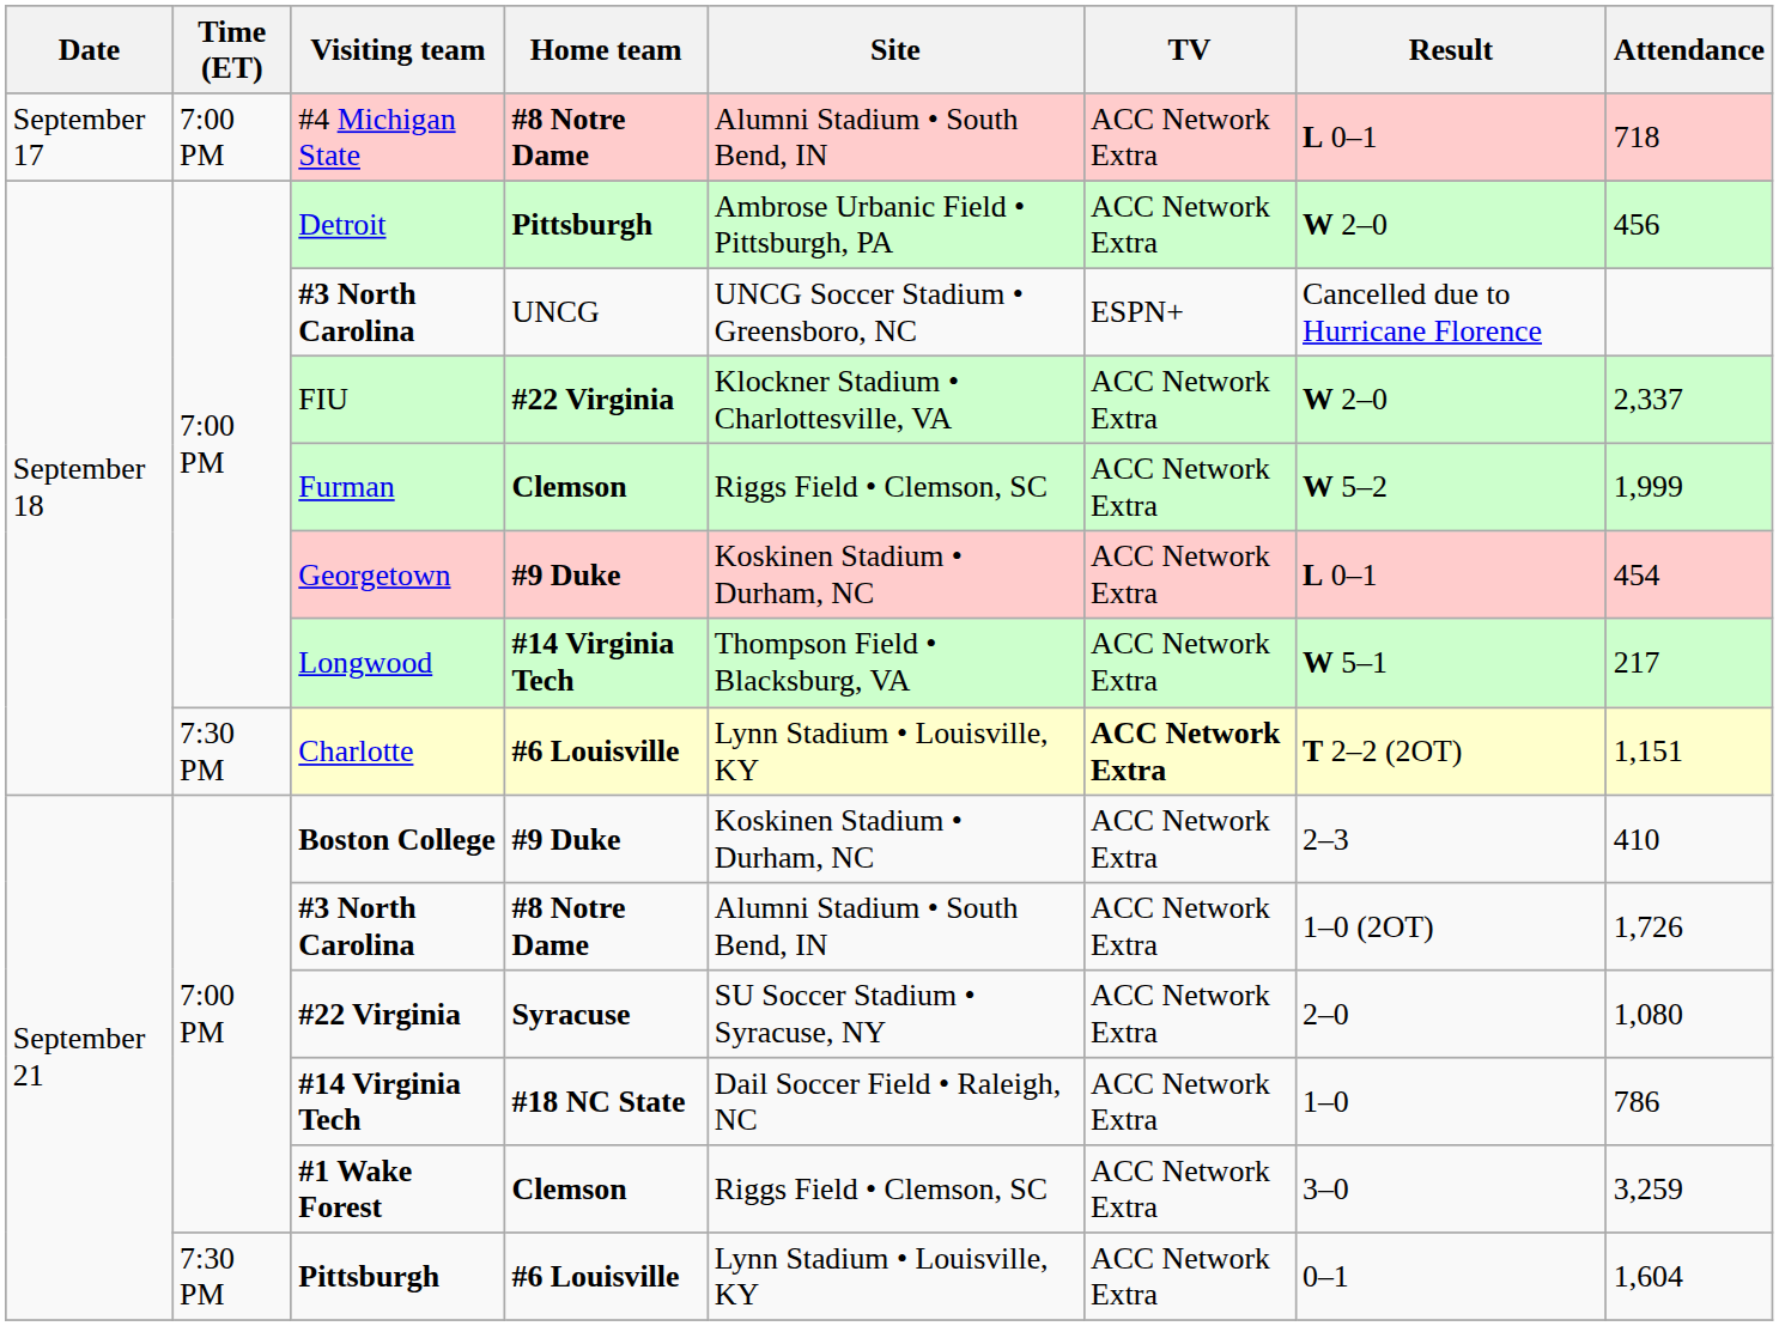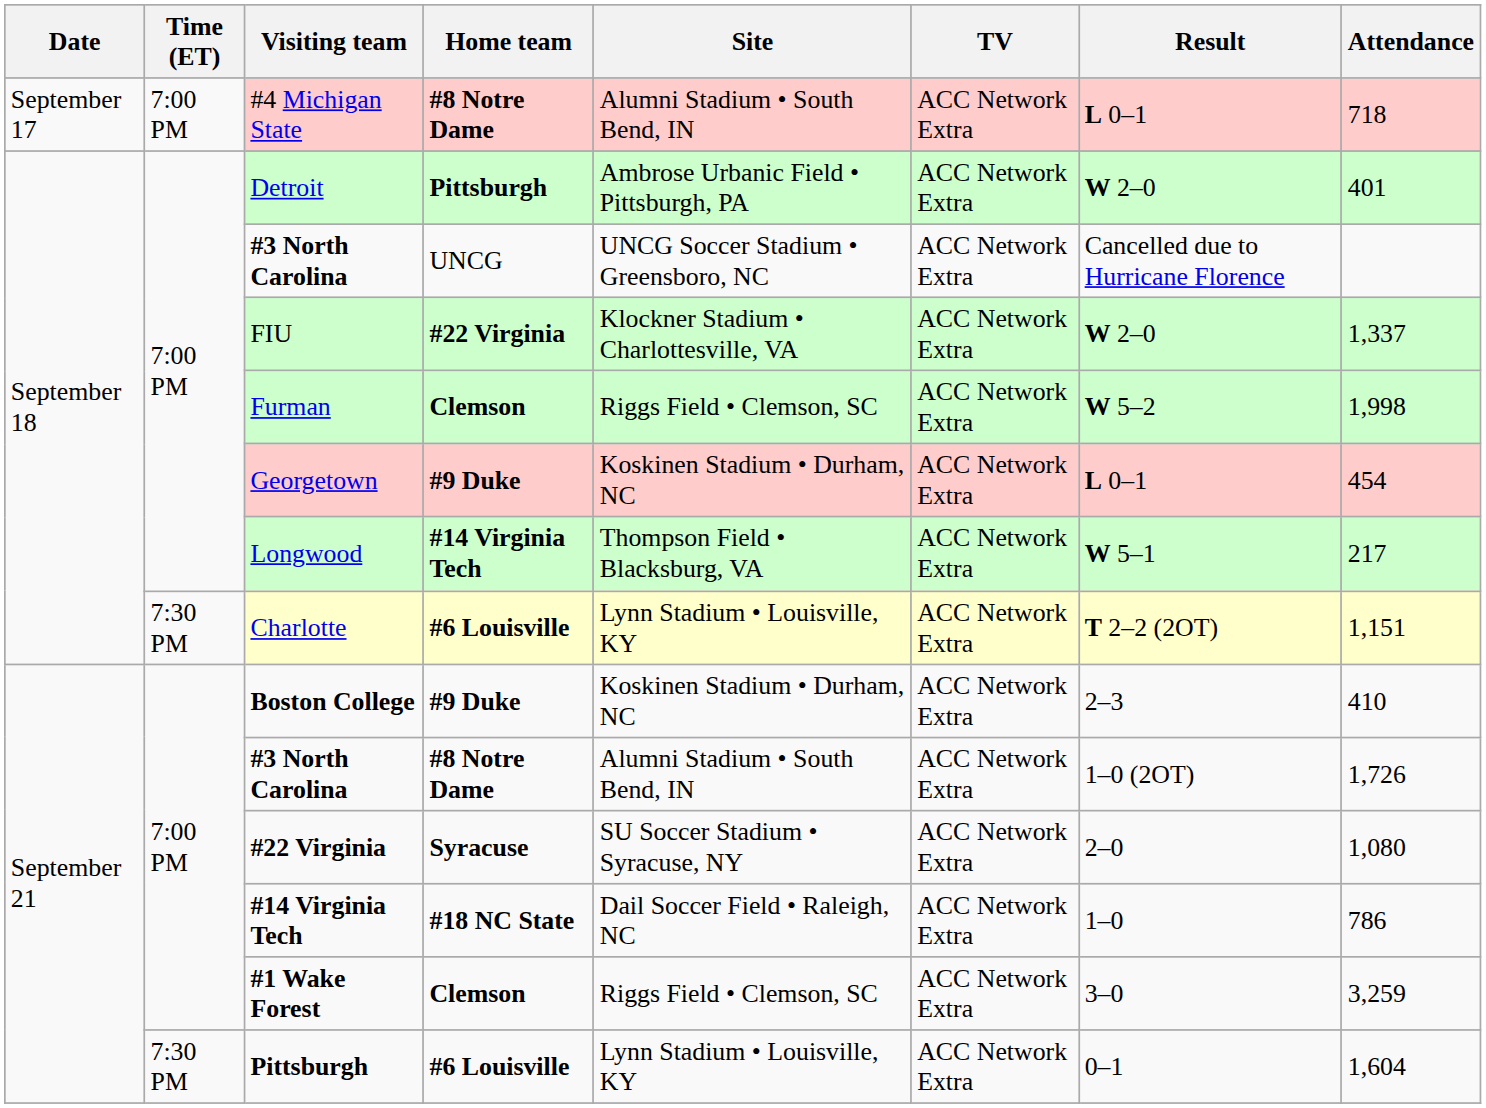Detroit | Attendance: 456 -> 401
#3 North Carolina / UNCG | TV: ESPN+ -> ACC Network Extra
FIU | Attendance: 2,337 -> 1,337
Furman | Attendance: 1,999 -> 1,998
Charlotte | TV: bold -> normal
